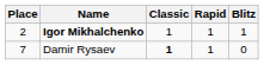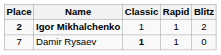Igor Mikhalchenko | Place: normal -> bold
Igor Mikhalchenko | Blitz: 1 -> 2
